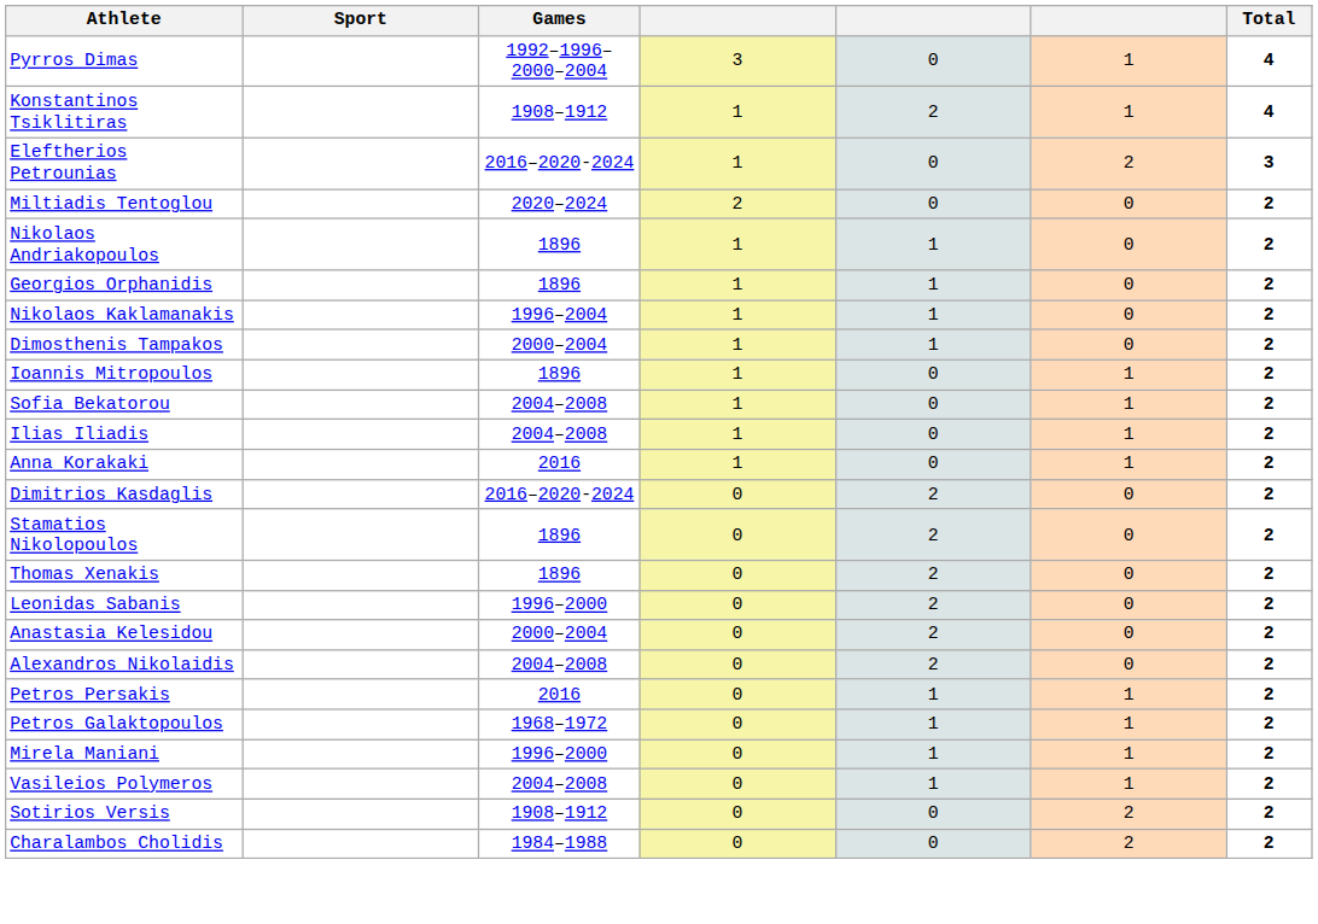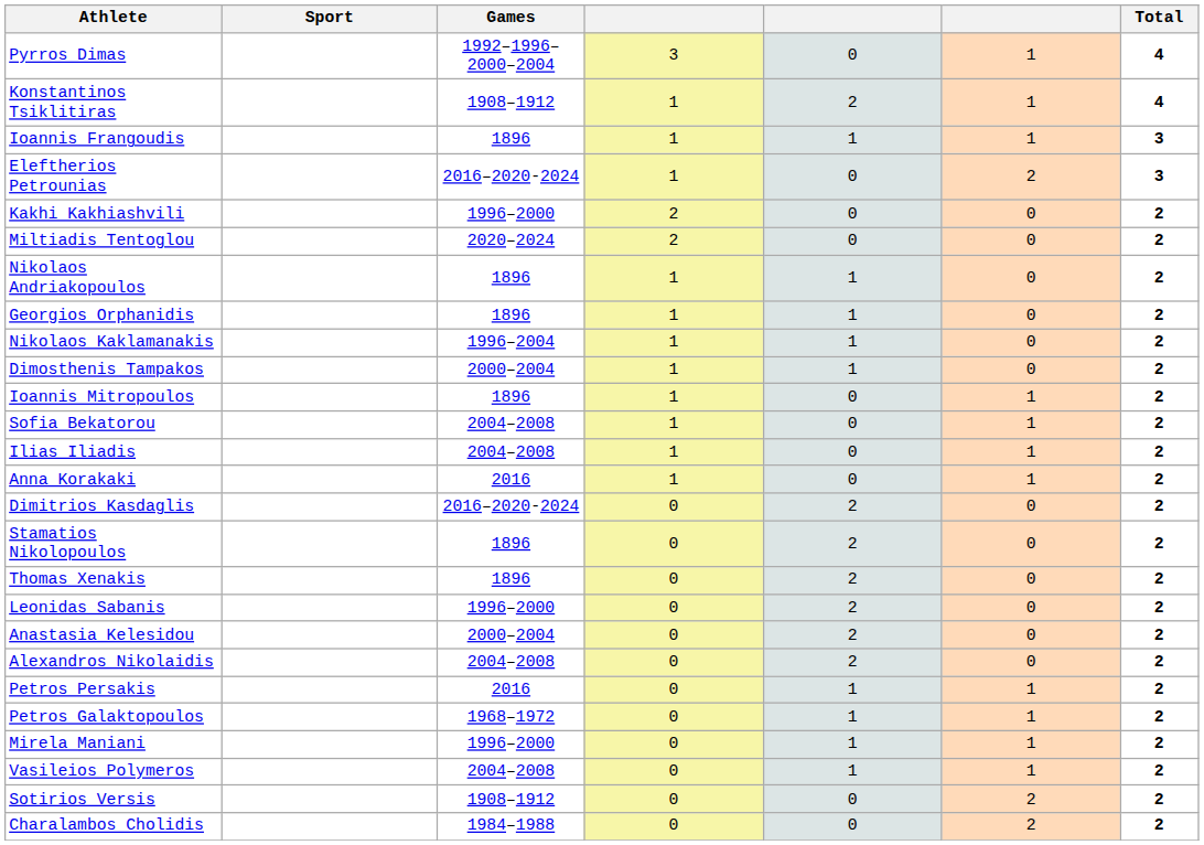+ row: Ioannis Frangoudis | 1896 | 1 | 1 | 1 | 3
+ row: Kakhi Kakhiashvili | 1996–2000 | 2 | 0 | 0 | 2
